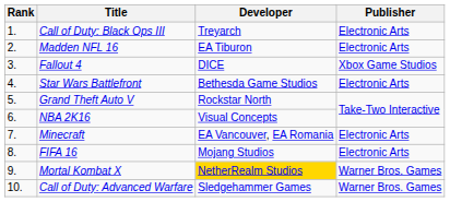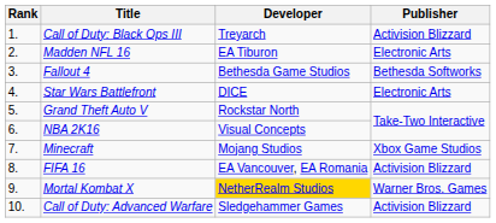Call of Duty: Black Ops III | Publisher: Electronic Arts -> Activision Blizzard
Fallout 4 | Developer: DICE -> Bethesda Game Studios
Fallout 4 | Publisher: Xbox Game Studios -> Bethesda Softworks
Star Wars Battlefront | Developer: Bethesda Game Studios -> DICE
Minecraft | Developer: EA Vancouver, EA Romania -> Mojang Studios
Minecraft | Publisher: Electronic Arts -> Xbox Game Studios
FIFA 16 | Developer: Mojang Studios -> EA Vancouver, EA Romania
FIFA 16 | Publisher: Electronic Arts -> Activision Blizzard
Call of Duty: Advanced Warfare | Publisher: Warner Bros. Games -> Activision Blizzard
